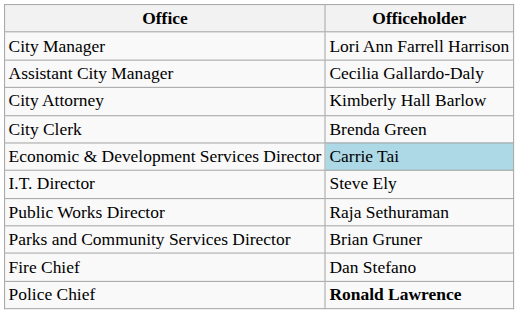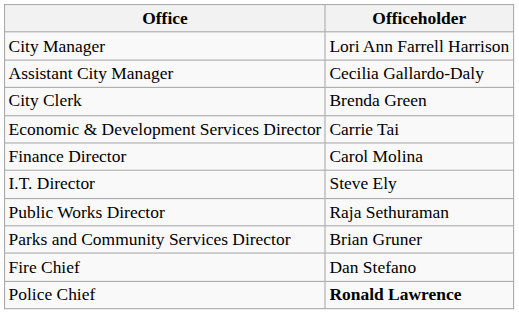- row: City Attorney | Kimberly Hall Barlow
Economic & Development Services Director | Officeholder: lightblue background -> no background
+ row: Finance Director | Carol Molina
